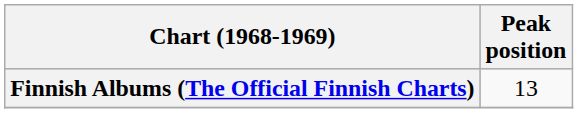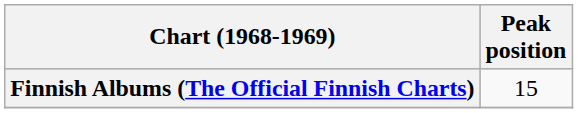Finnish Albums (The Official Finnish Charts) | Peak position: 13 -> 15
